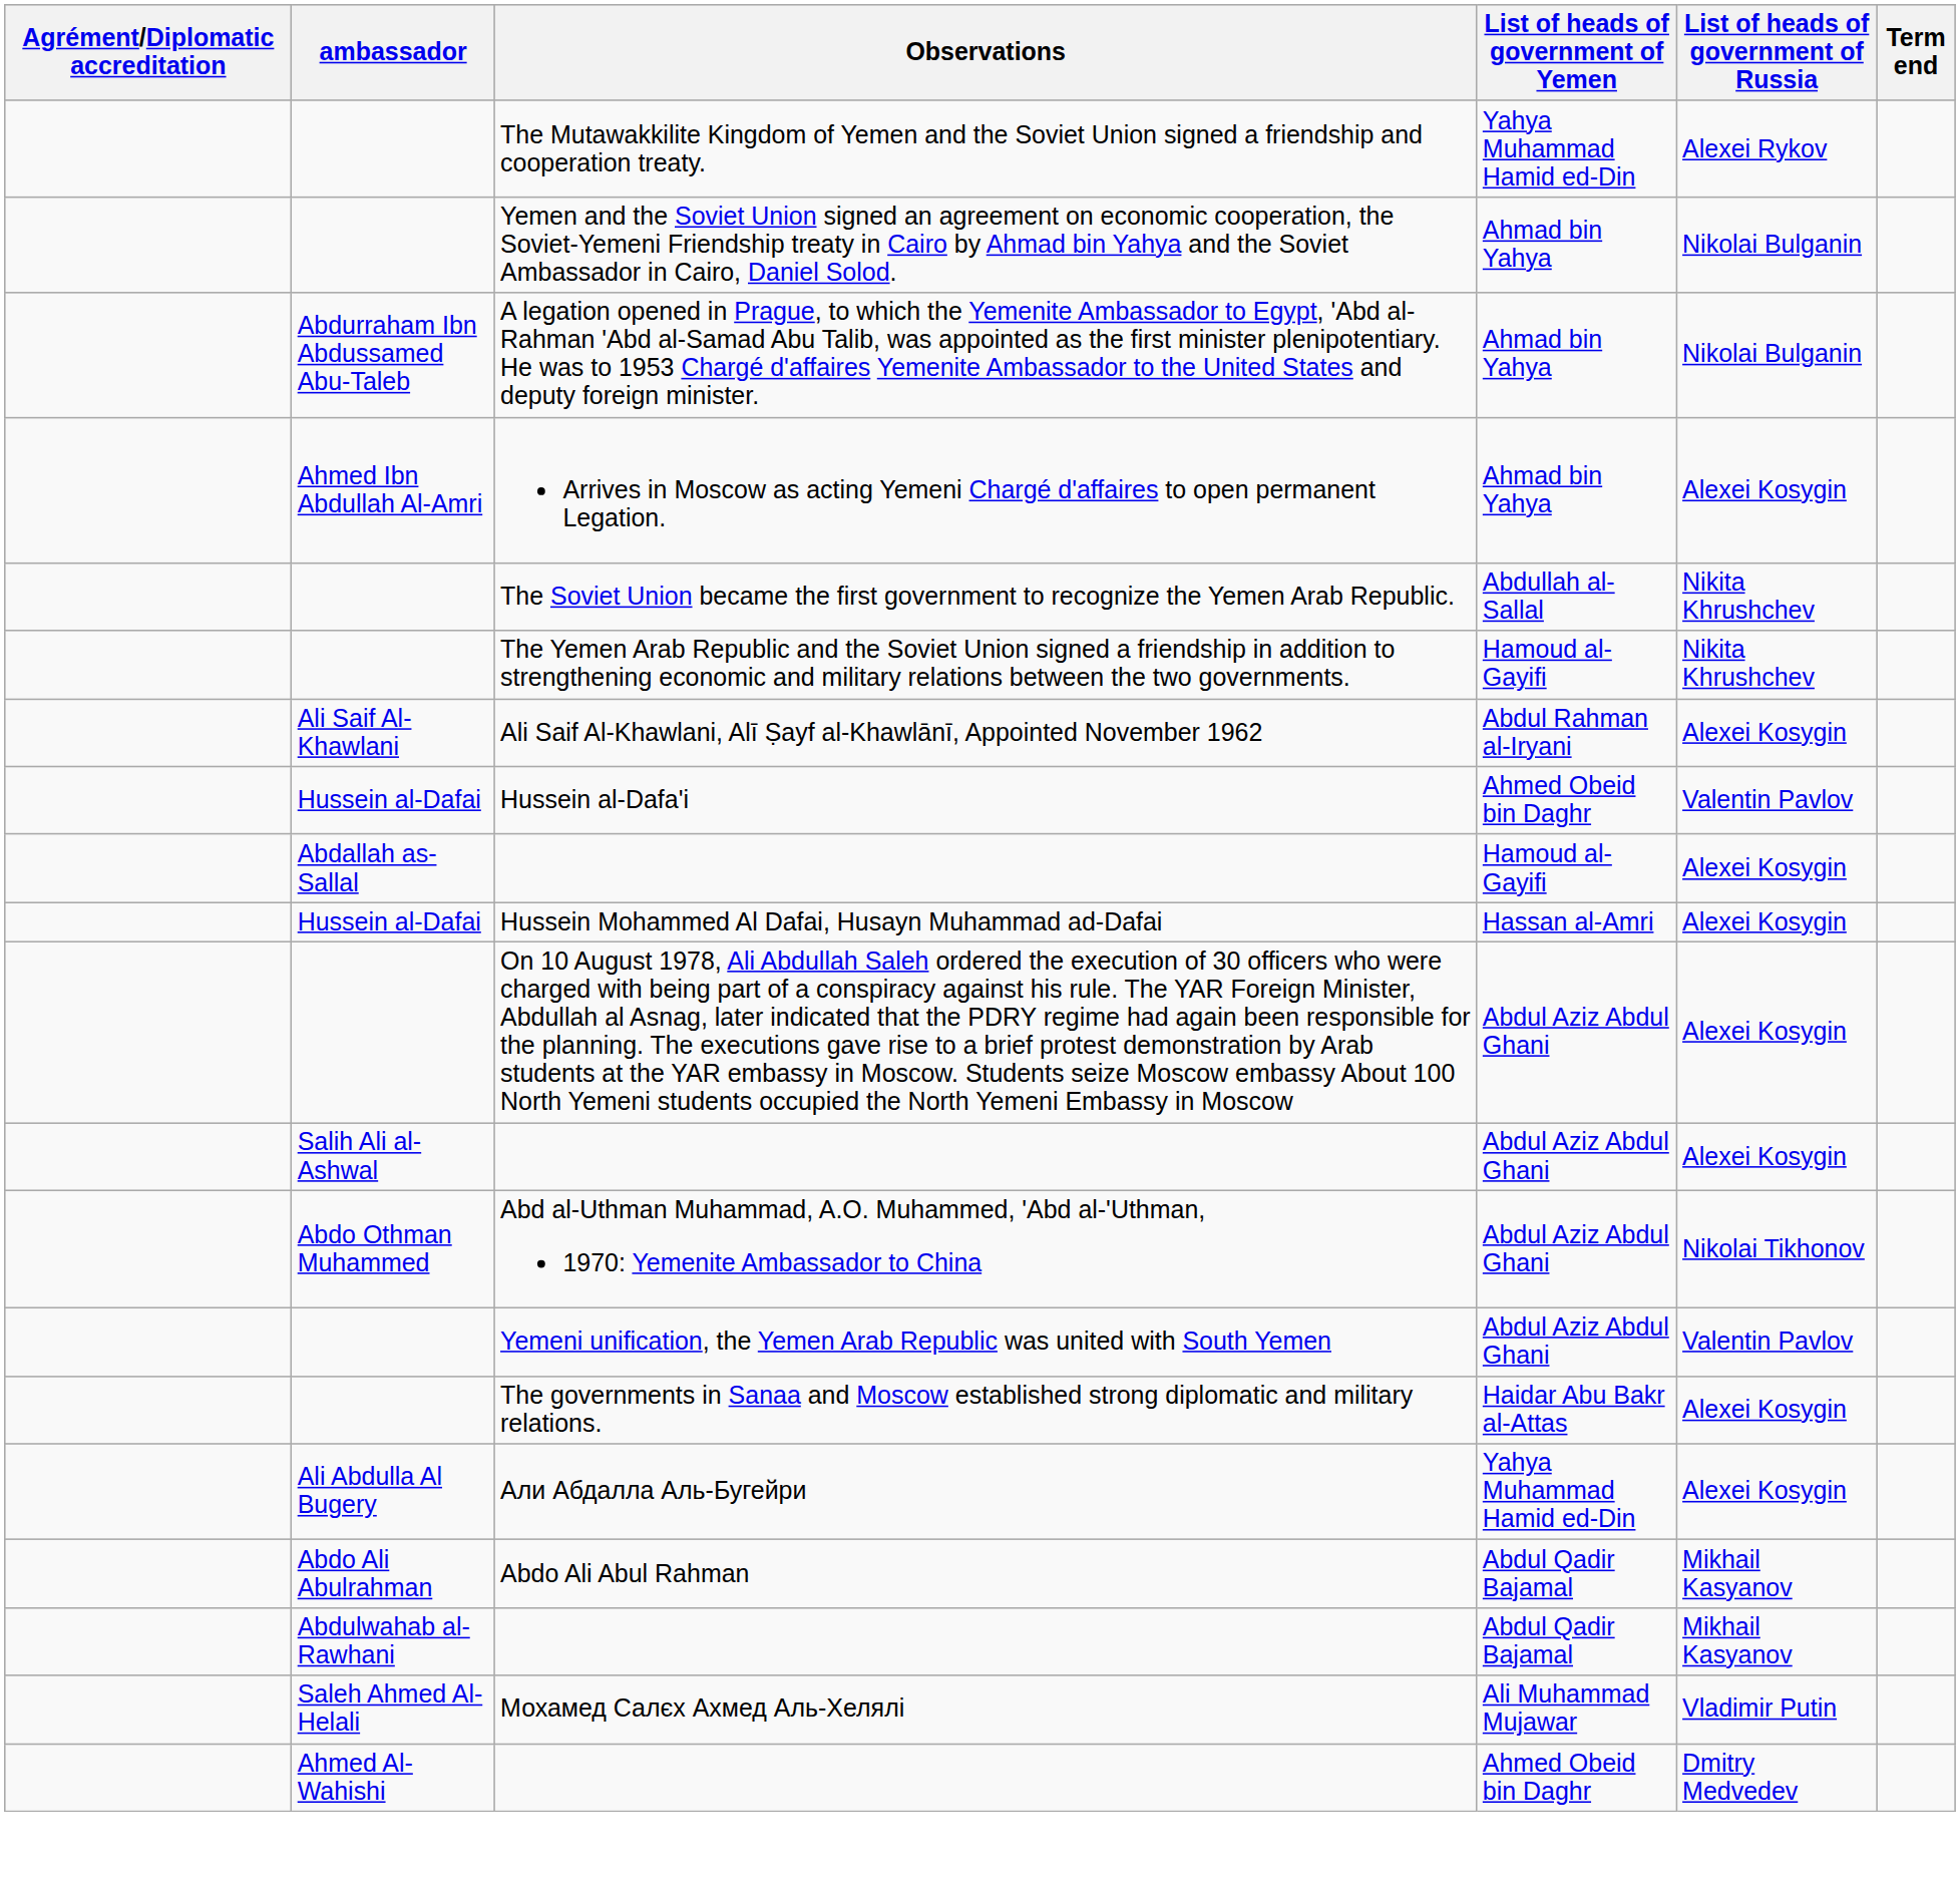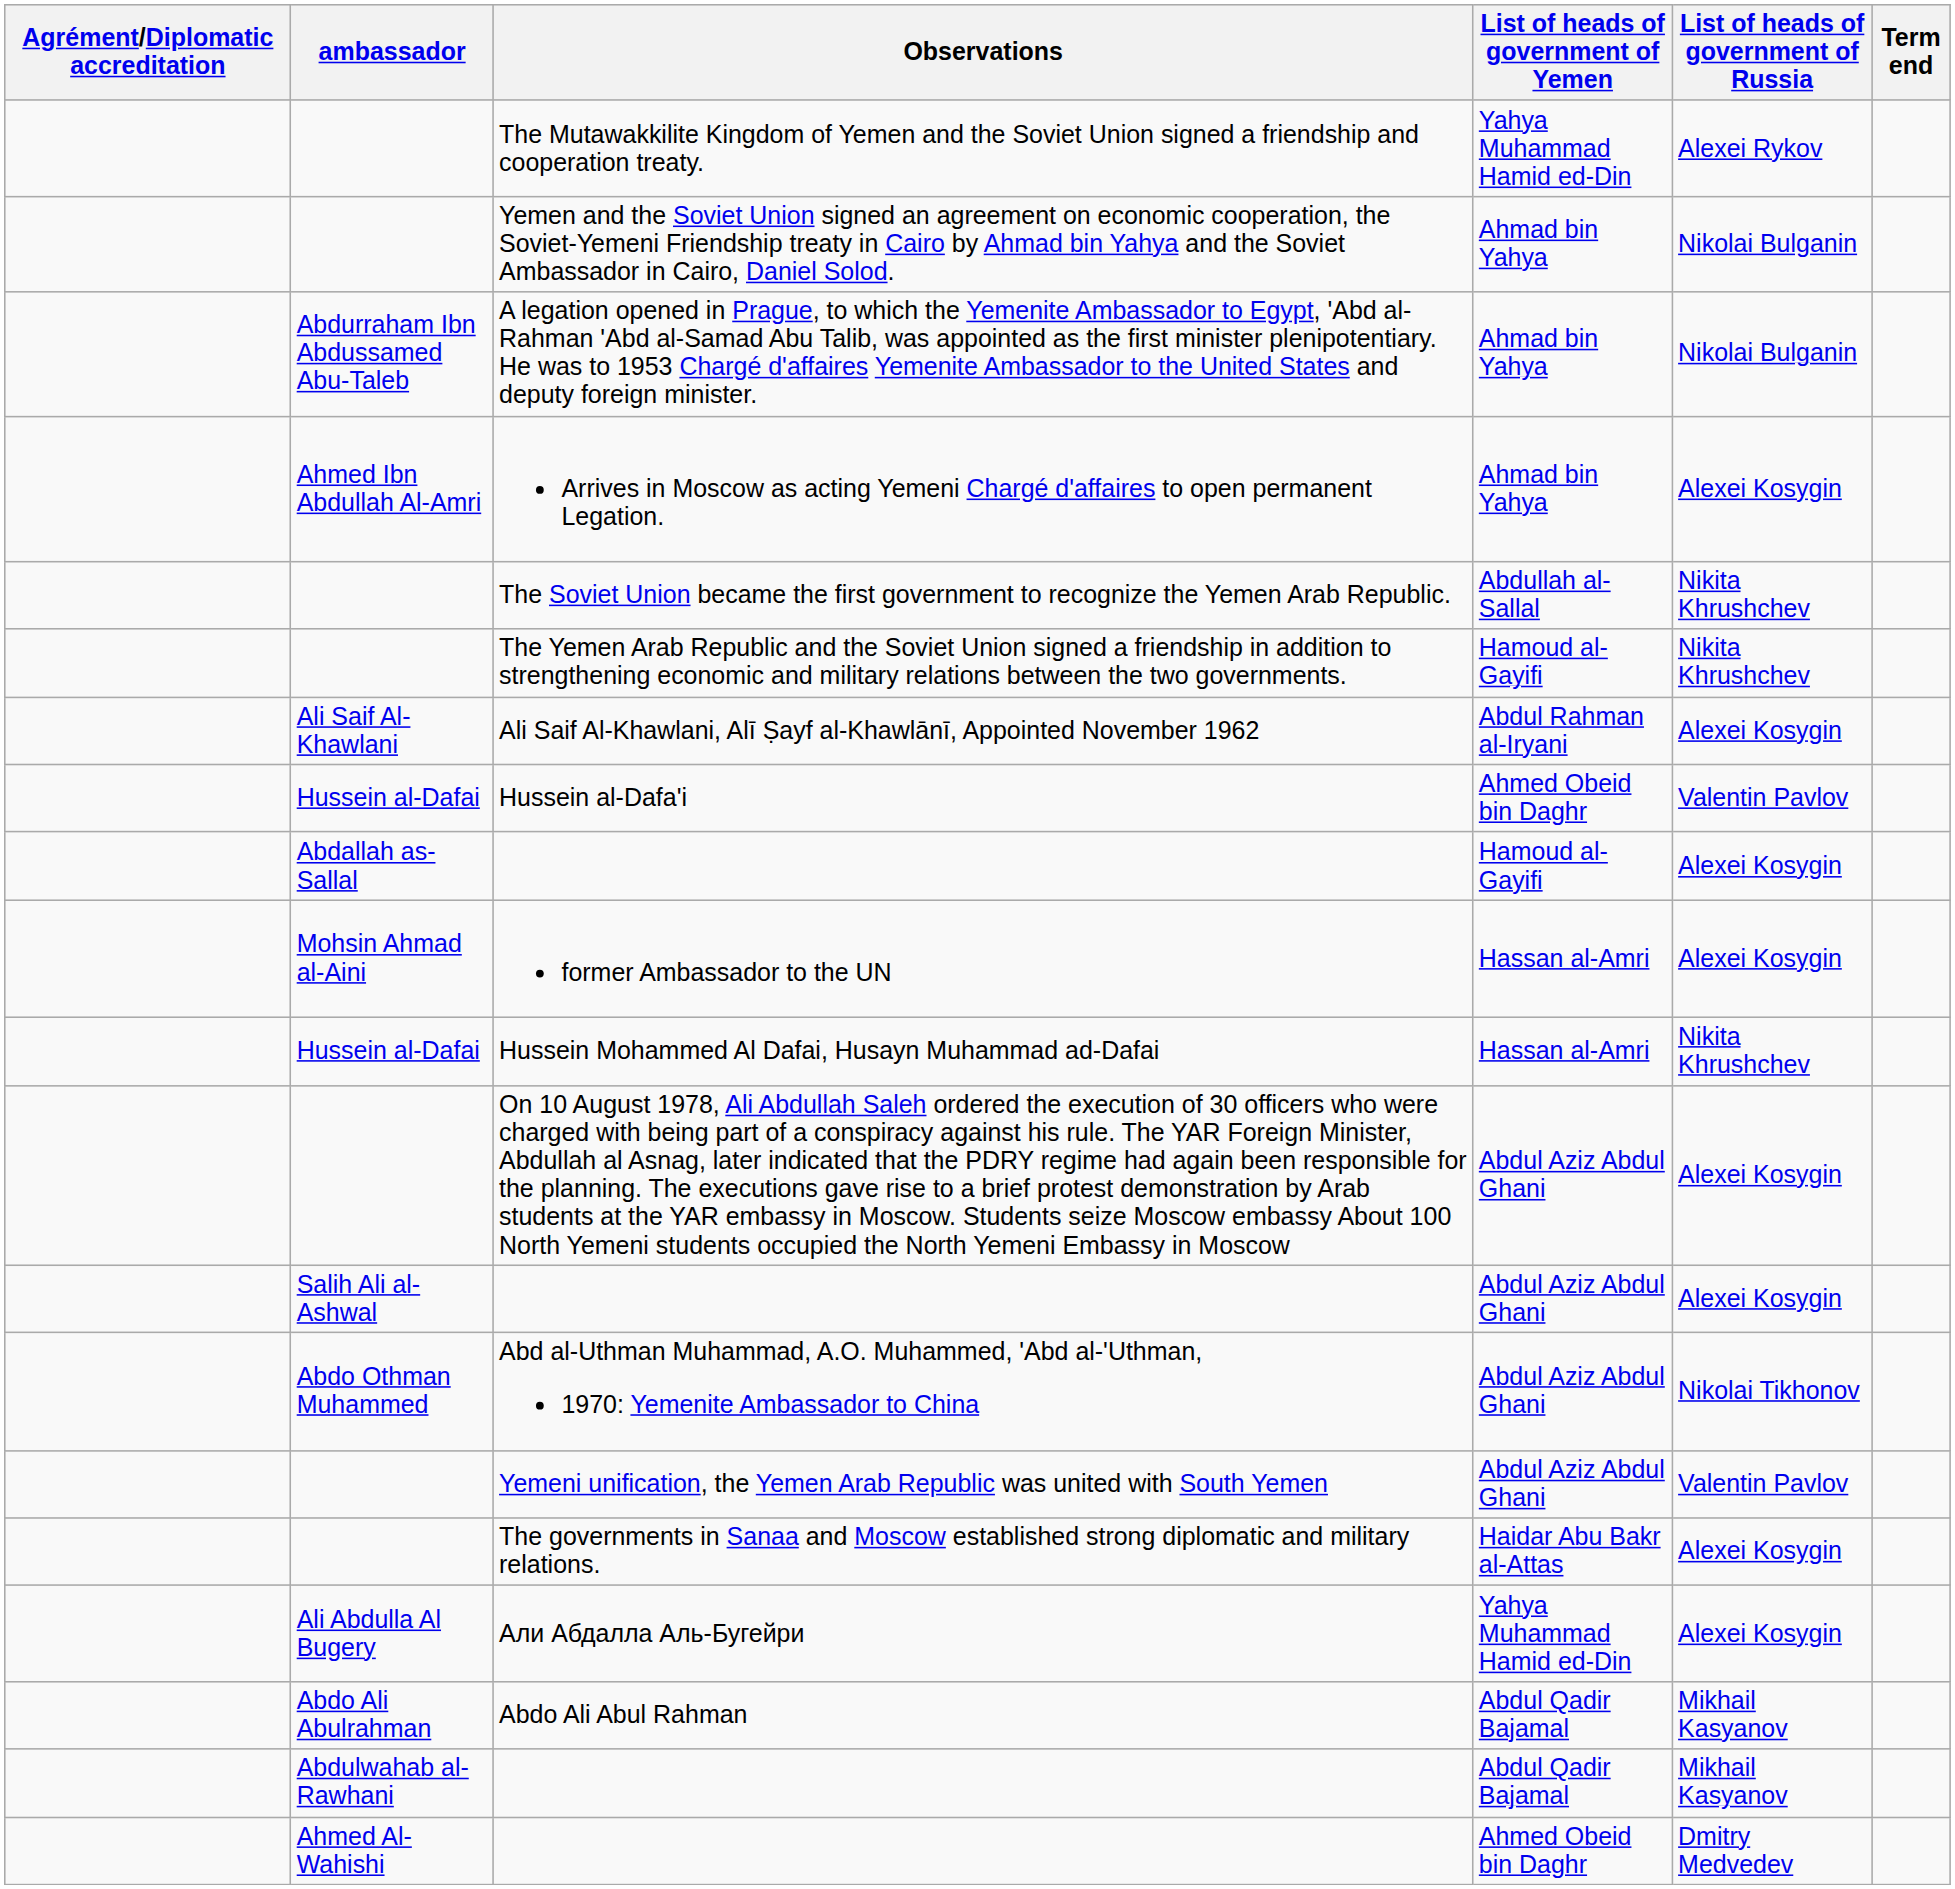+ row: Mohsin Ahmad al-Aini | former Ambassador to the UN | Hassan al-Amri | Alexei Kosygin
Hussein Mohammed Al Dafai, Husayn Muhammad ad-Dafai | List of heads of government of Russia: Alexei Kosygin -> Nikita Khrushchev
- row: Saleh Ahmed Al-Helali | Мохамед Салєх Ахмед Аль-Хелялі | Ali Muhammad Mujawar | Vladimir Putin
